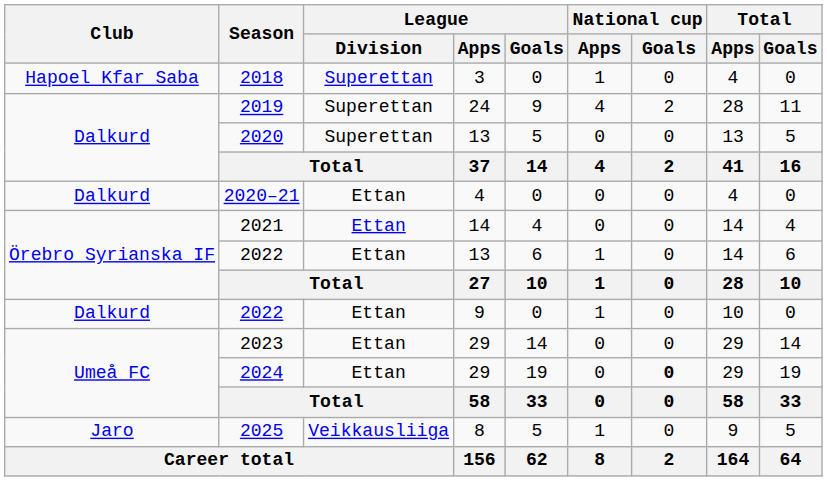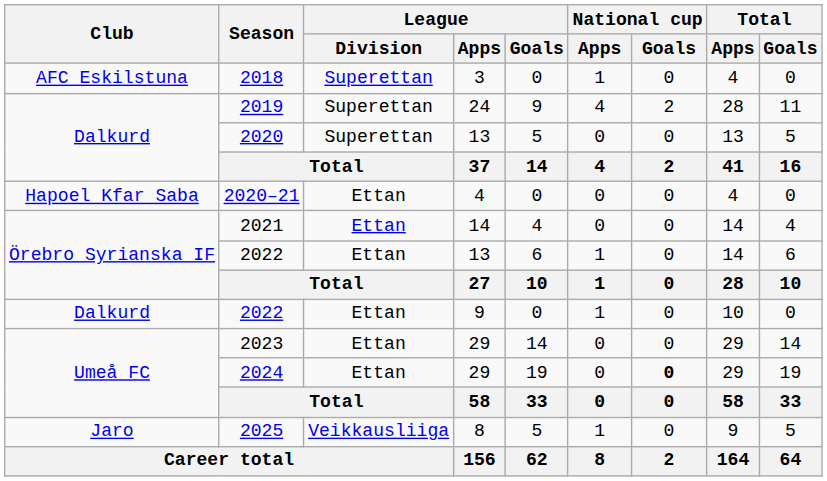2018 | Club: Hapoel Kfar Saba -> AFC Eskilstuna
2020–21 | Club: Dalkurd -> Hapoel Kfar Saba
